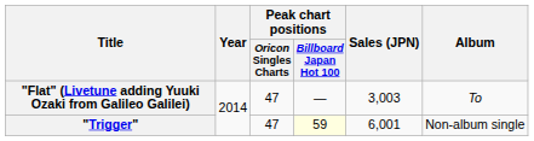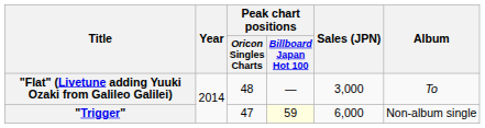"Flat" (Livetune adding Yuuki Ozaki from Galileo Galilei) | Peak chart positions / Oricon Singles Charts: 47 -> 48
"Flat" (Livetune adding Yuuki Ozaki from Galileo Galilei) | Sales (JPN): 3,003 -> 3,000
"Trigger" | Sales (JPN): 6,001 -> 6,000
